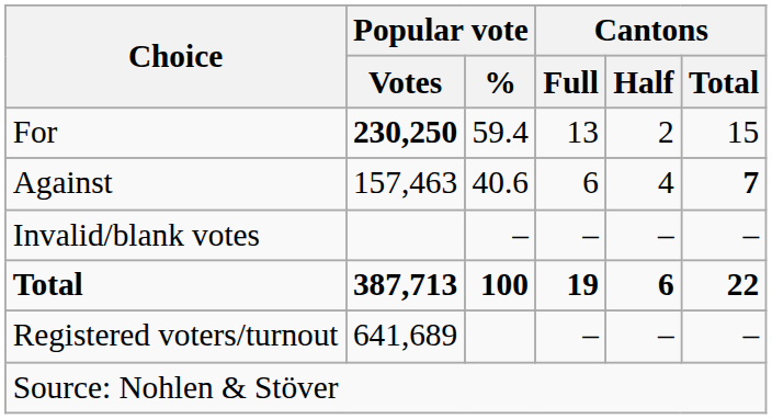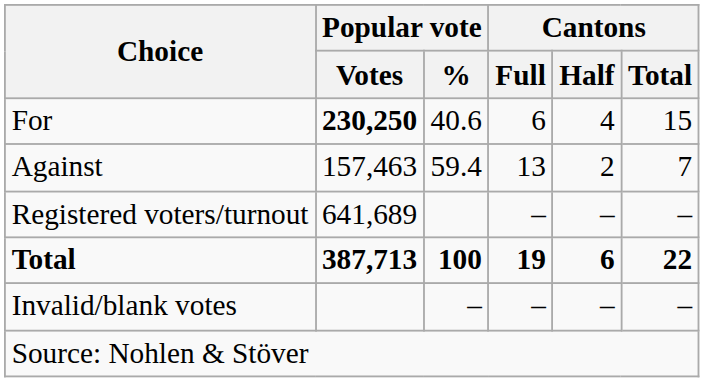For | Popular vote / %: 59.4 -> 40.6
For | Cantons / Full: 13 -> 6
For | Cantons / Half: 2 -> 4
Against | Popular vote / %: 40.6 -> 59.4
Against | Cantons / Full: 6 -> 13
Against | Cantons / Half: 4 -> 2
Against | Cantons / Total: bold -> normal
rows swapped: Invalid/blank votes <-> Registered voters/turnout
